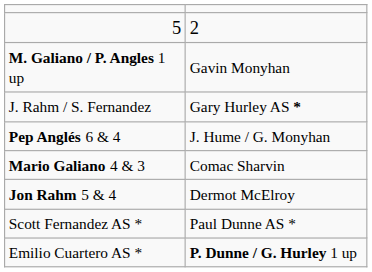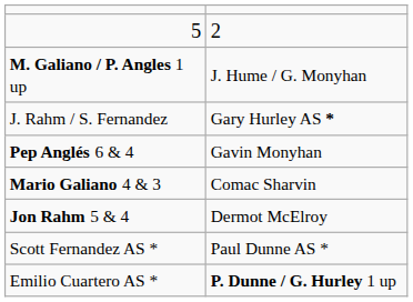M. Galiano / P. Angles 1 up | column 2: Gavin Monyhan -> J. Hume / G. Monyhan
Pep Anglés 6 & 4 | column 2: J. Hume / G. Monyhan -> Gavin Monyhan
